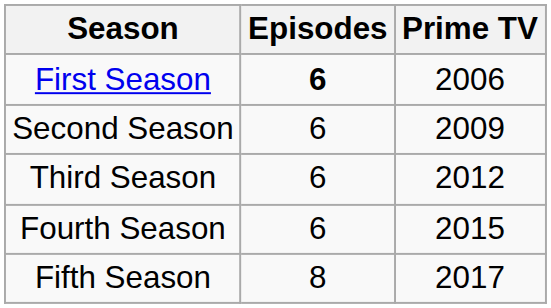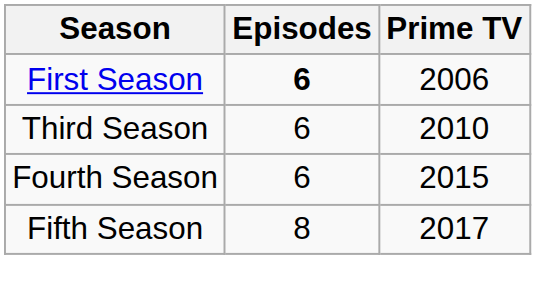- row: Second Season | 6 | 2009
Third Season | Prime TV: 2012 -> 2010
